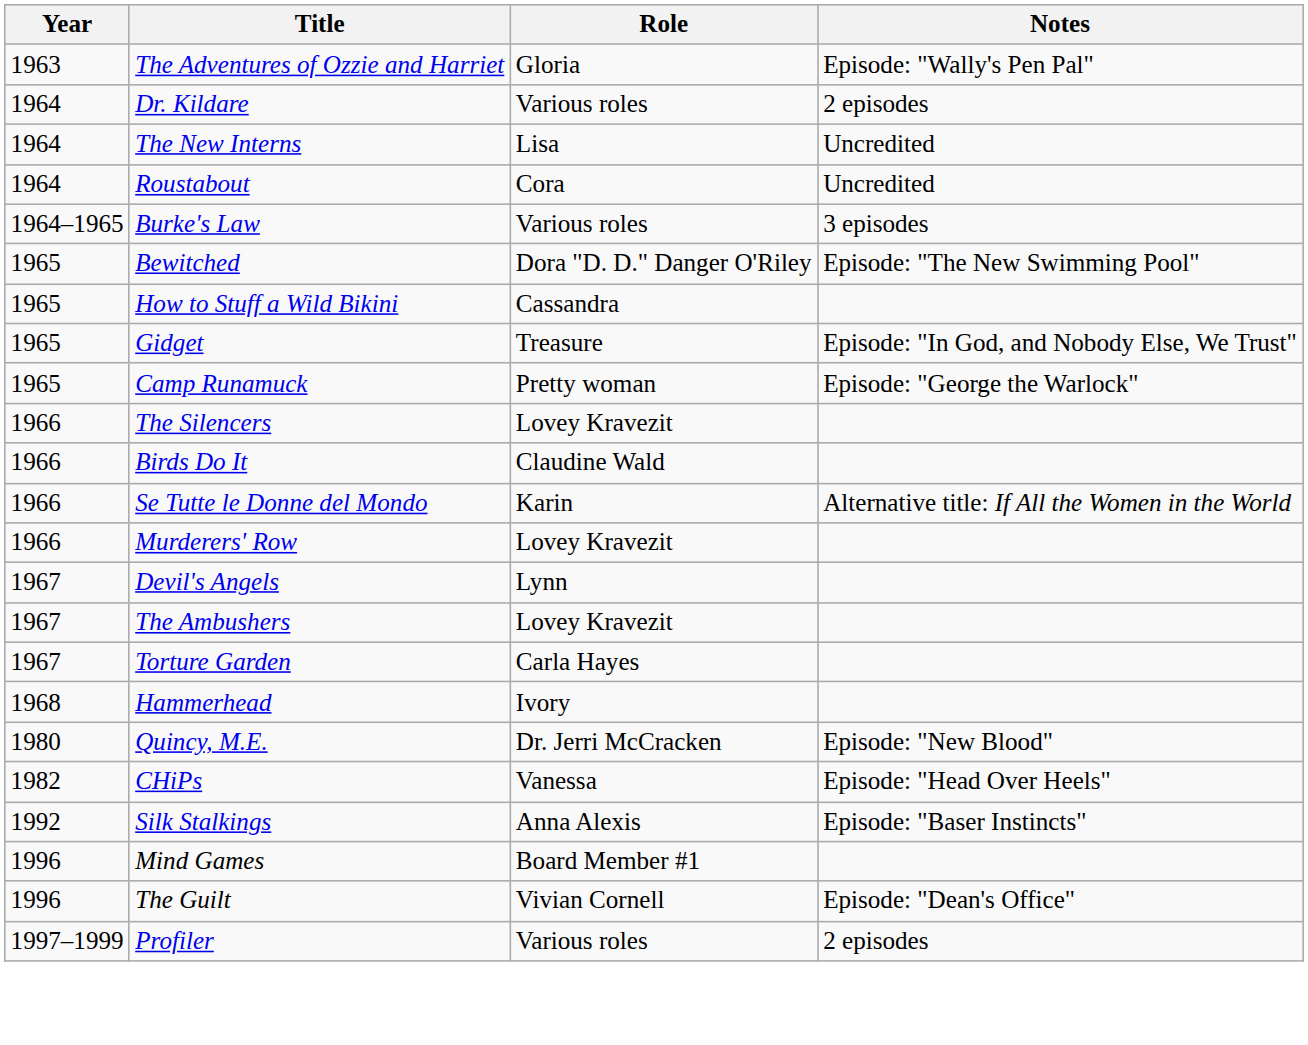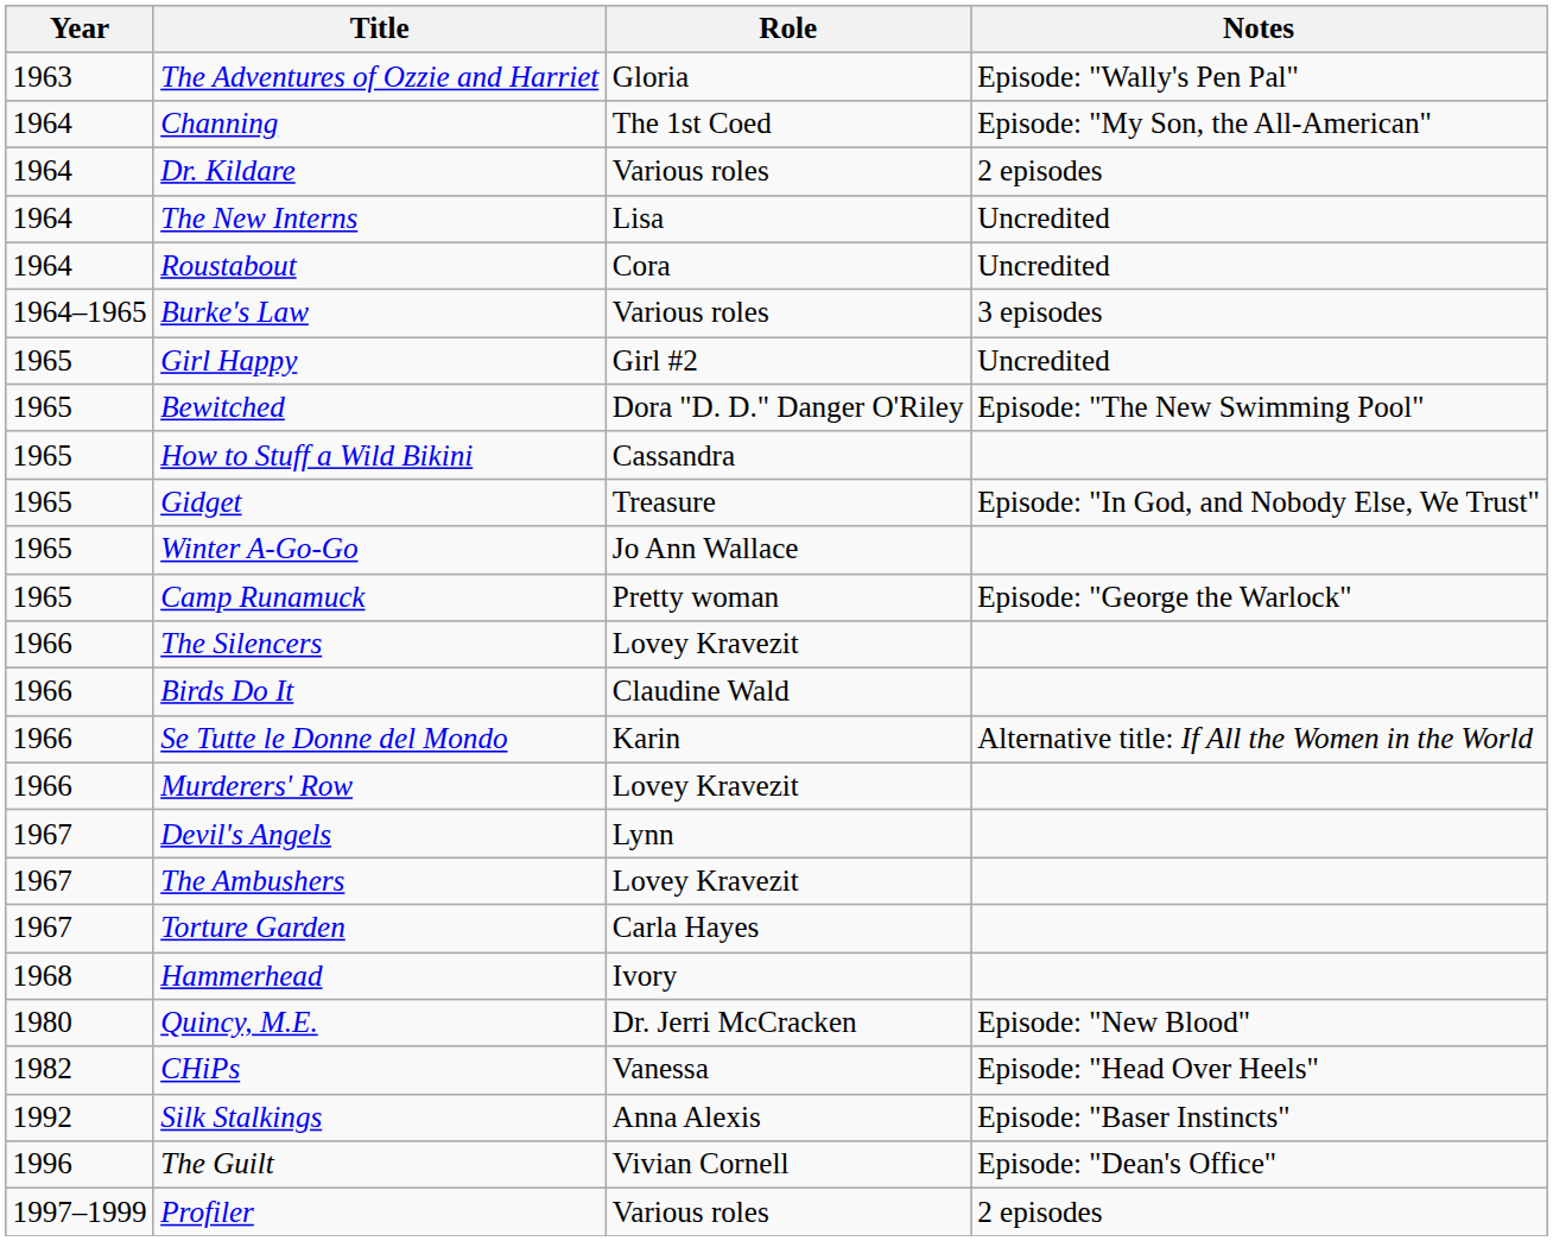+ row: 1964 | Channing | The 1st Coed | Episode: "My Son, the All-American"
+ row: 1965 | Girl Happy | Girl #2 | Uncredited
+ row: 1965 | Winter A-Go-Go | Jo Ann Wallace
- row: 1996 | Mind Games | Board Member #1
